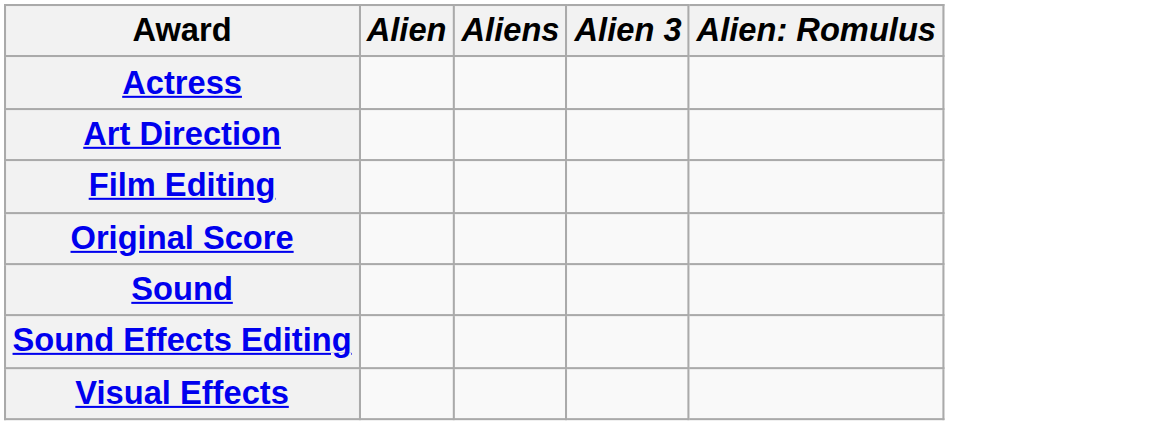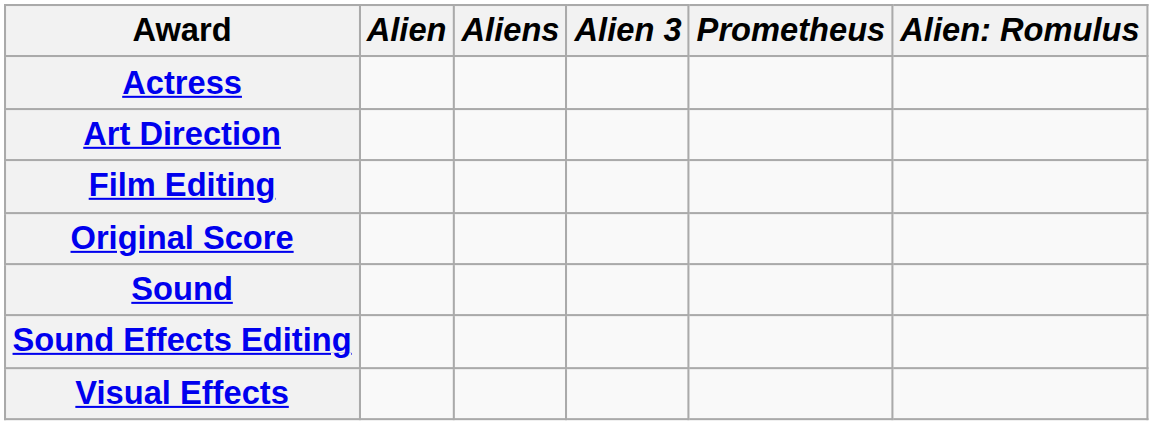+ column: Prometheus
